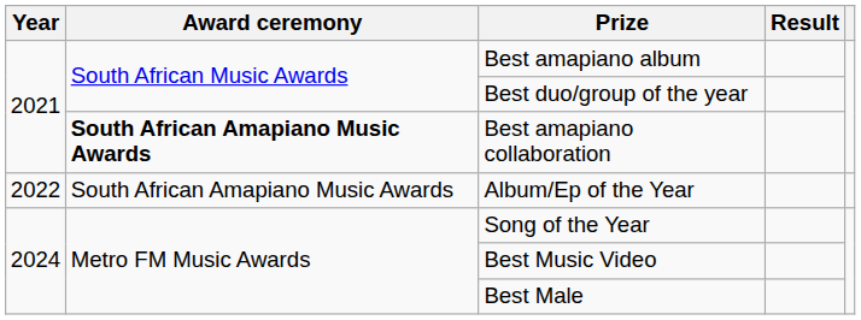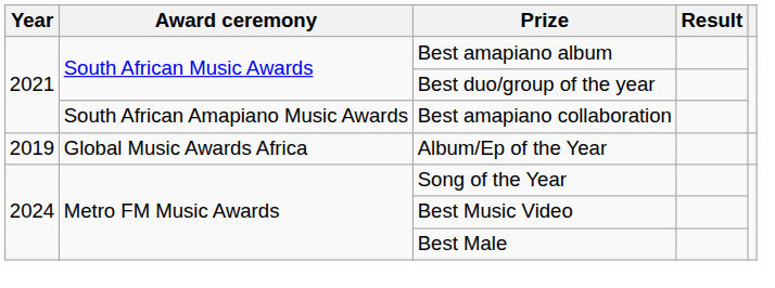Best amapiano collaboration | Award ceremony: bold -> normal
Album/Ep of the Year | Year: 2022 -> 2019
Album/Ep of the Year | Award ceremony: South African Amapiano Music Awards -> Global Music Awards Africa
